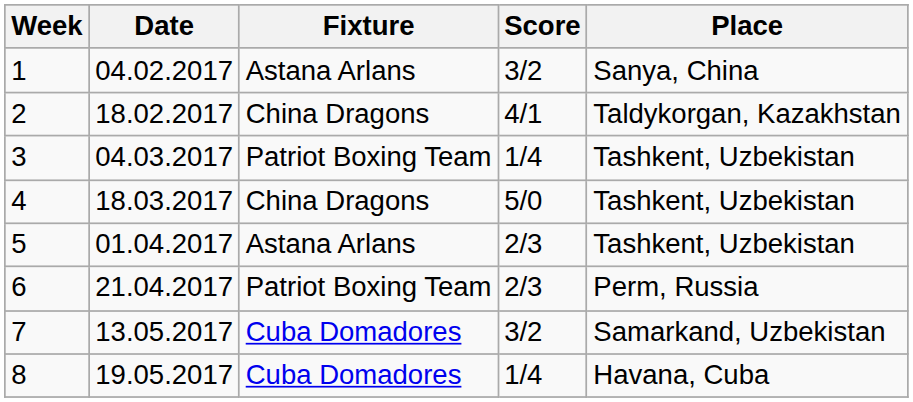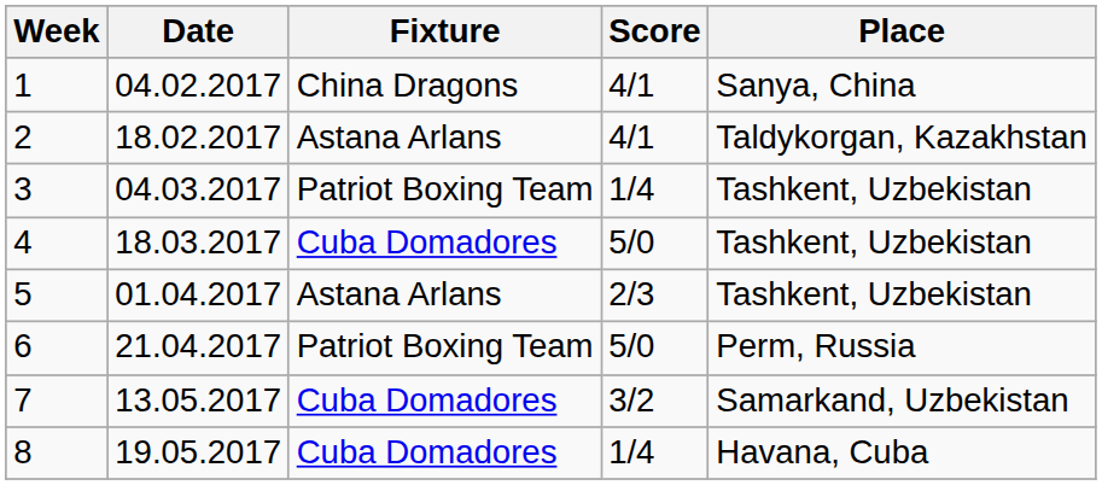1 | Fixture: Astana Arlans -> China Dragons
1 | Score: 3/2 -> 4/1
2 | Fixture: China Dragons -> Astana Arlans
4 | Fixture: China Dragons -> Cuba Domadores
6 | Score: 2/3 -> 5/0
